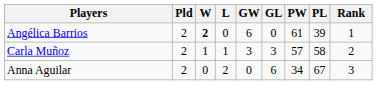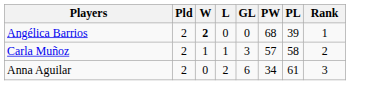- column: GW | 6 | 3 | 0
Angélica Barrios | PW: 61 -> 68
Anna Aguilar | PL: 67 -> 61
